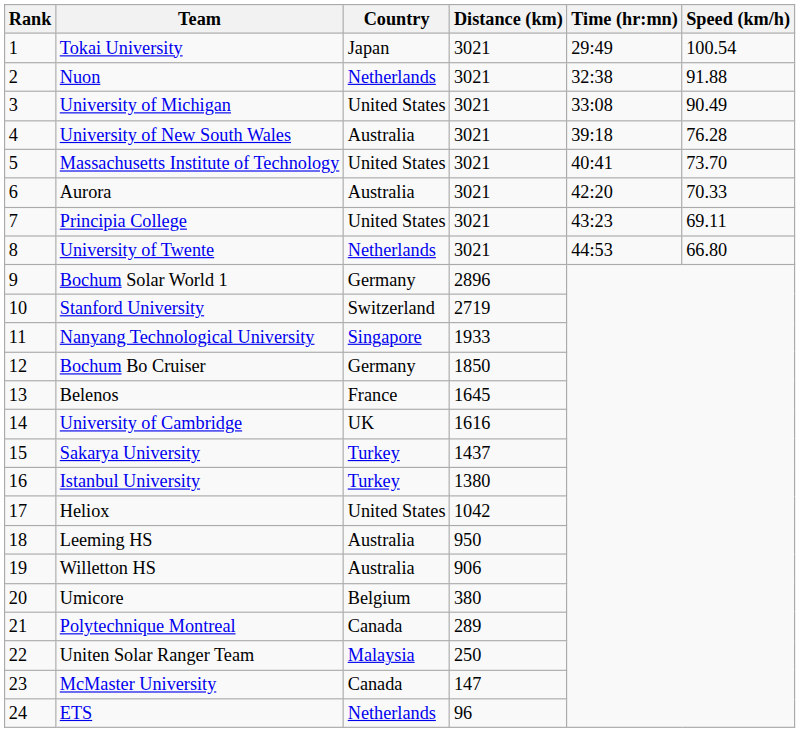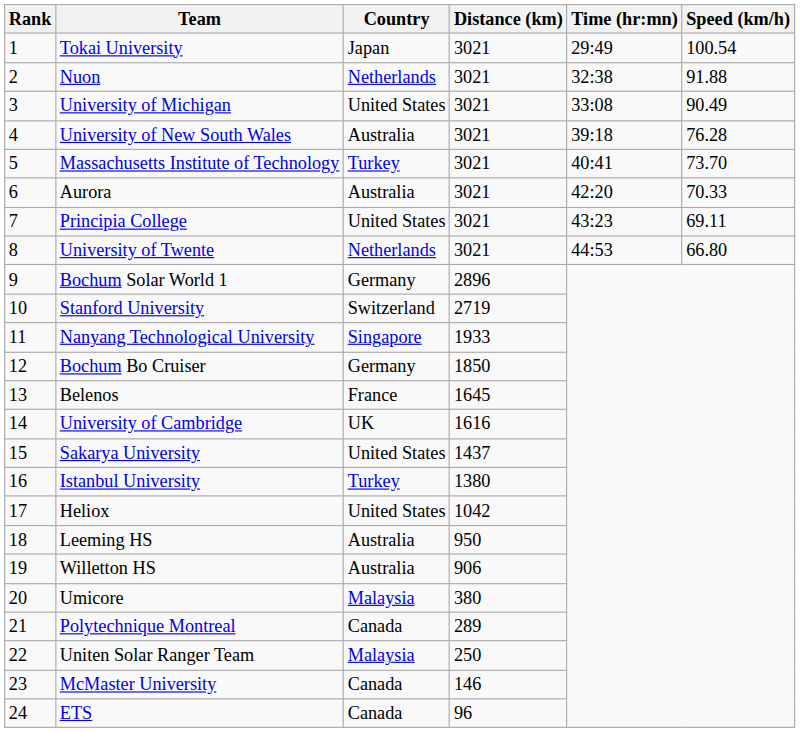Massachusetts Institute of Technology | Country: United States -> Turkey
Sakarya University | Country: Turkey -> United States
Umicore | Country: Belgium -> Malaysia
McMaster University | Distance (km): 147 -> 146
ETS | Country: Netherlands -> Canada
